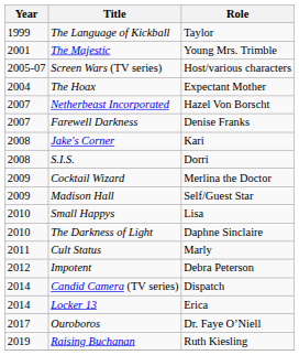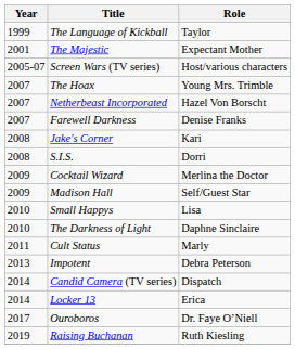The Majestic | Role: Young Mrs. Trimble -> Expectant Mother
The Hoax | Year: 2004 -> 2007
The Hoax | Role: Expectant Mother -> Young Mrs. Trimble
Impotent | Year: 2012 -> 2013
